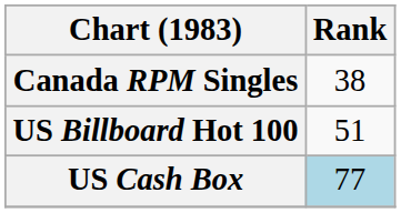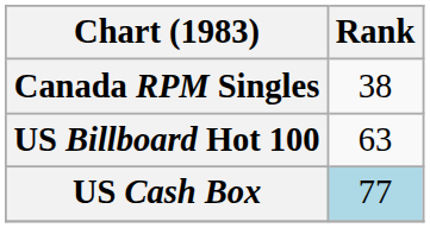US Billboard Hot 100 | Rank: 51 -> 63
